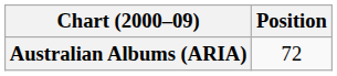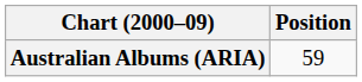Australian Albums (ARIA) | Position: 72 -> 59
